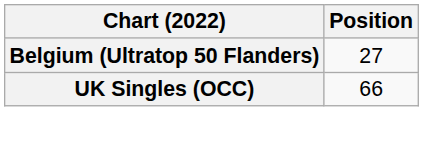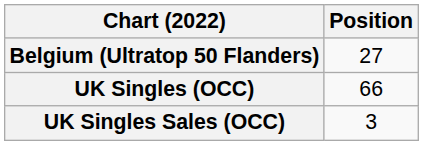+ row: UK Singles Sales (OCC) | 3
